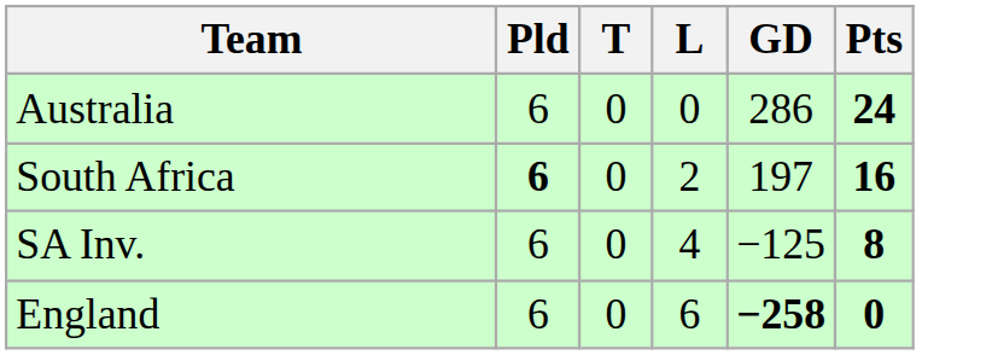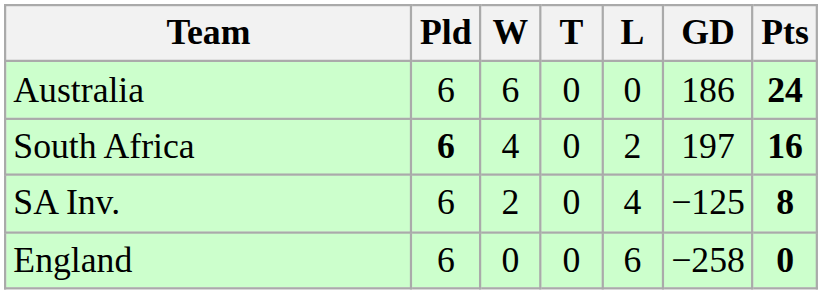+ column: W | 6 | 4 | 2 | 0
Australia | GD: 286 -> 186
England | GD: bold -> normal
